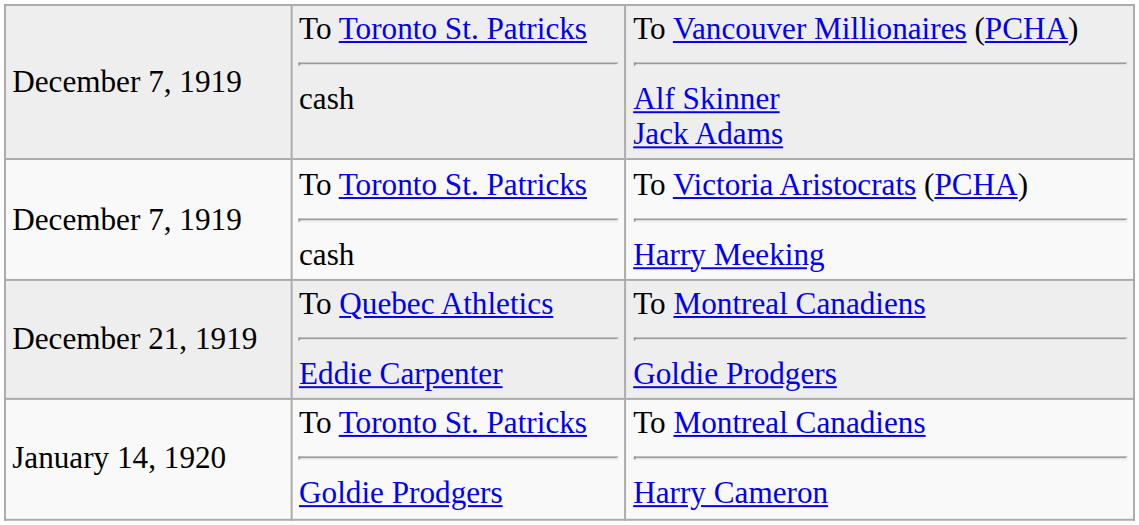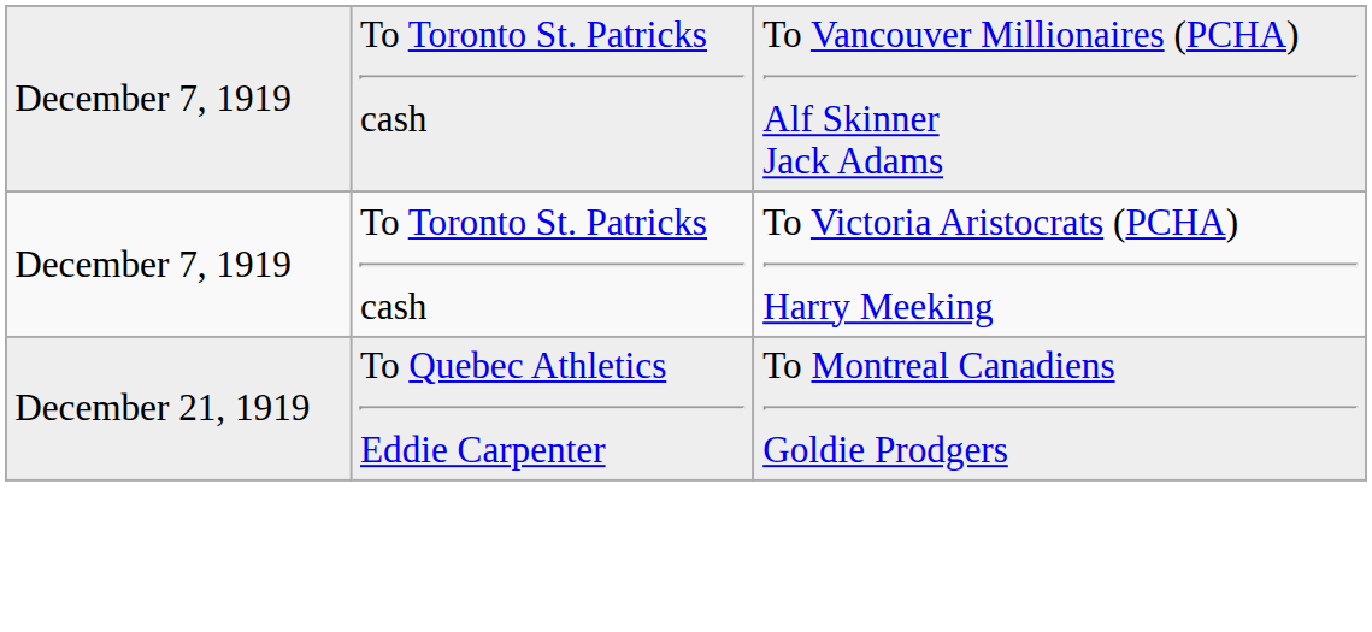- row: January 14, 1920 | To Toronto St. Patricks Goldie Prodgers | To Montreal Canadiens Harry Cameron
